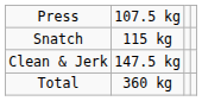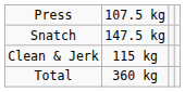Snatch | column 2: 115 kg -> 147.5 kg
Clean & Jerk | column 2: 147.5 kg -> 115 kg
